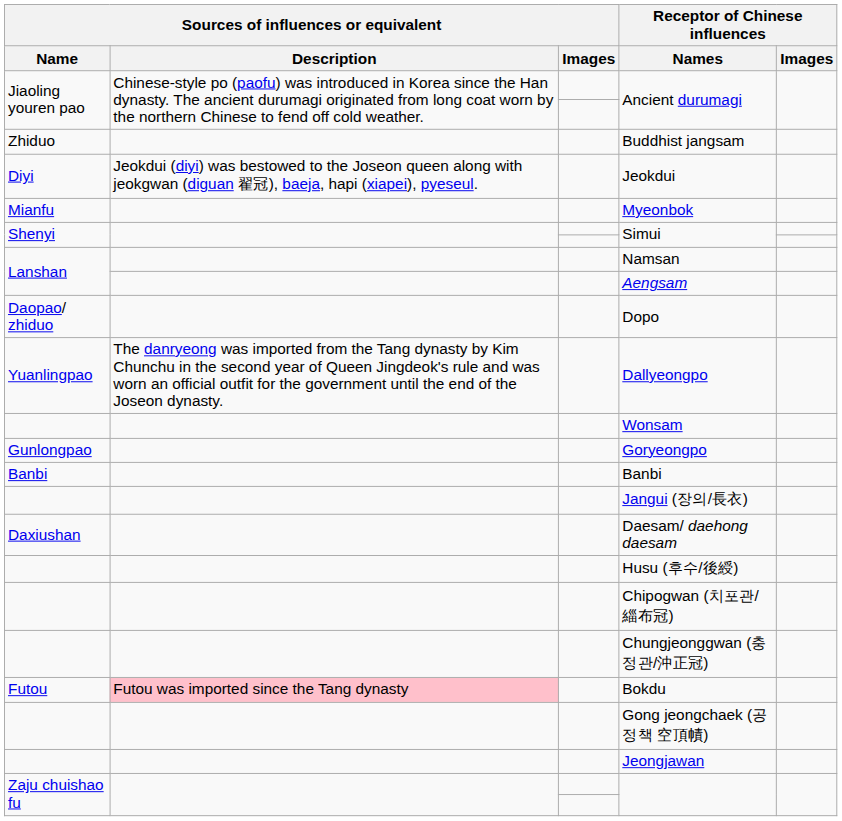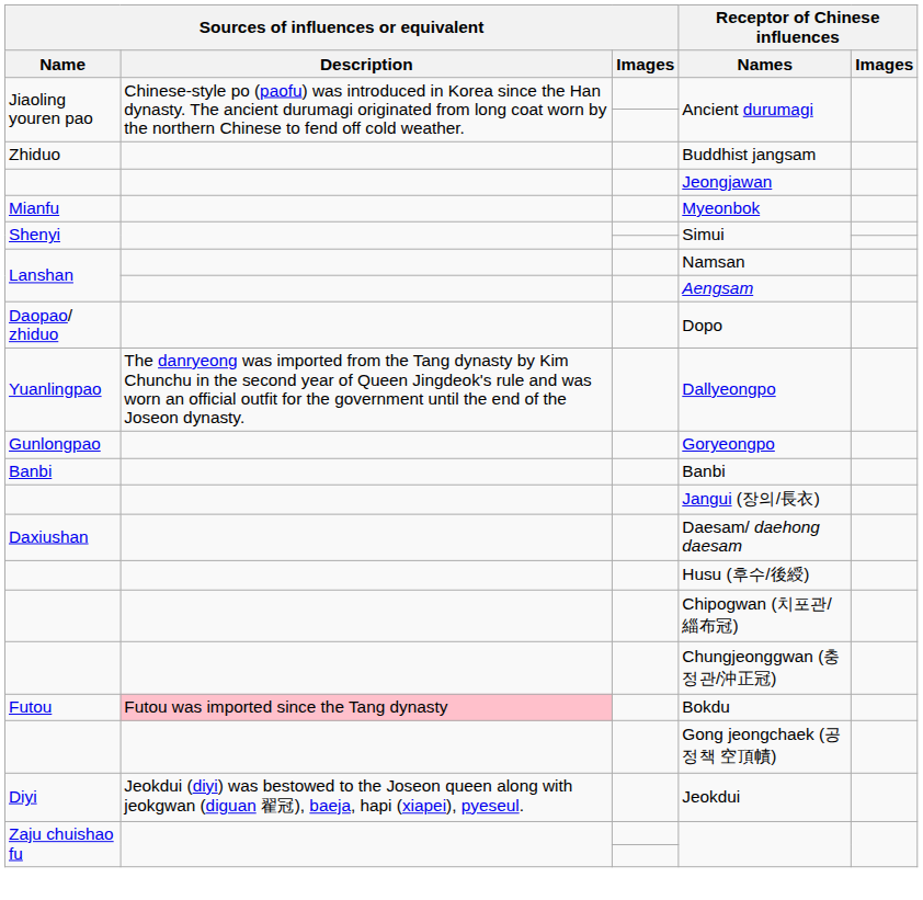rows swapped: Jeokdui <-> Jeongjawan
- row: Wonsam
